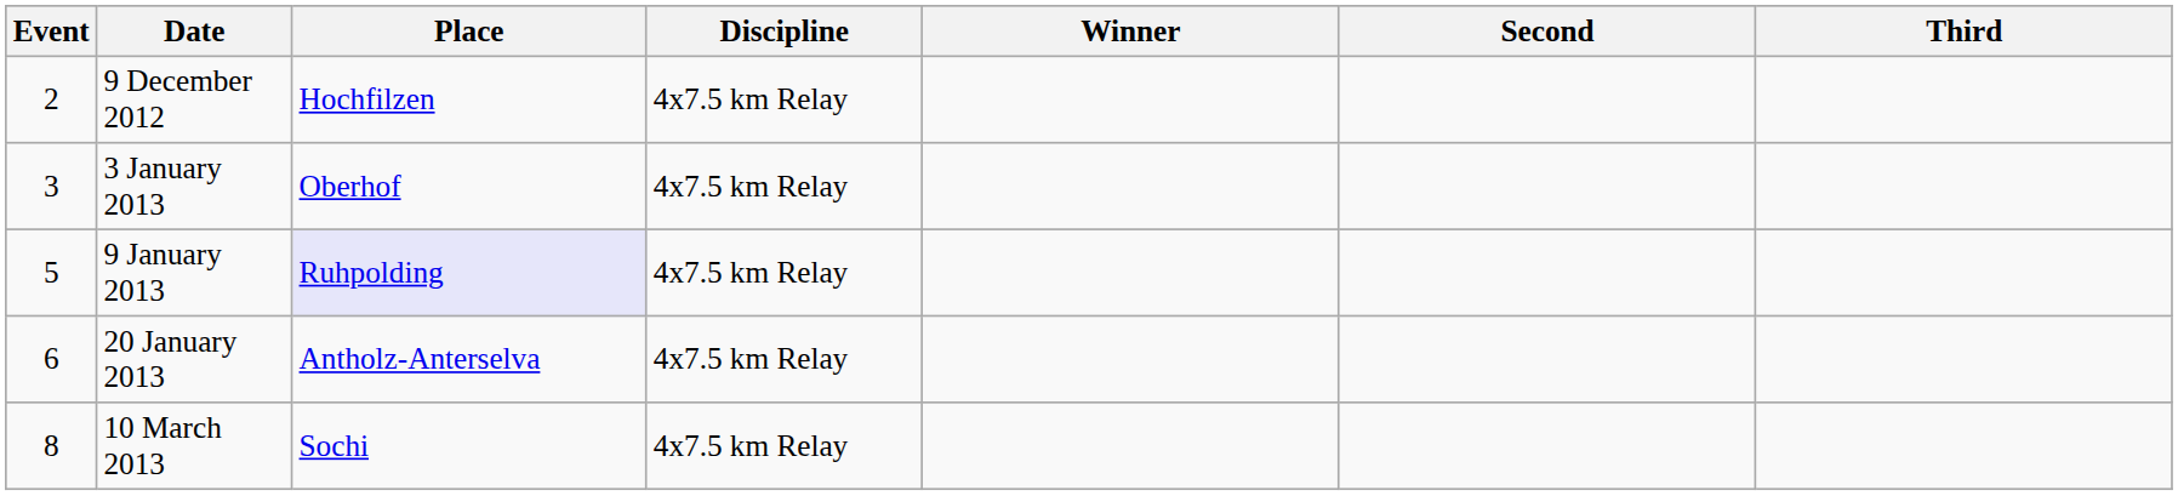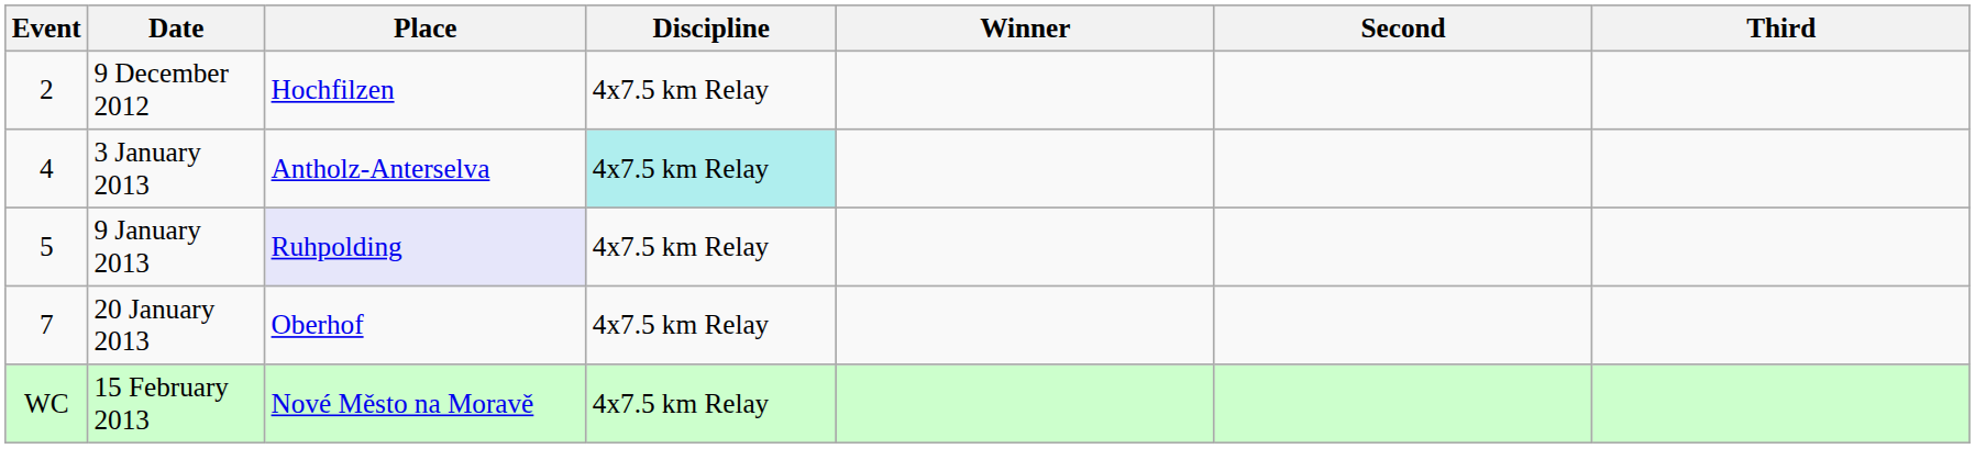3 January 2013 | Event: 3 -> 4
3 January 2013 | Place: Oberhof -> Antholz-Anterselva
3 January 2013 | Discipline: no background -> paleturquoise background
20 January 2013 | Event: 6 -> 7
20 January 2013 | Place: Antholz-Anterselva -> Oberhof
+ row: WC | 15 February 2013 | Nové Město na Moravě | 4x7.5 km Relay
- row: 8 | 10 March 2013 | Sochi | 4x7.5 km Relay
